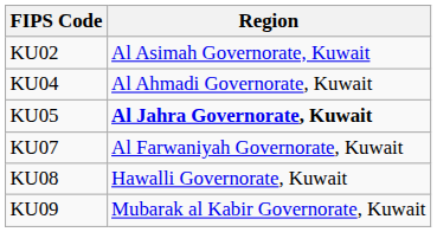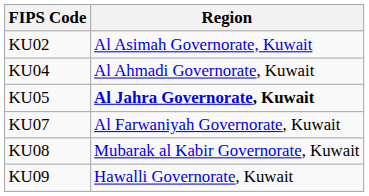KU08 | Region: Hawalli Governorate, Kuwait -> Mubarak al Kabir Governorate, Kuwait
KU09 | Region: Mubarak al Kabir Governorate, Kuwait -> Hawalli Governorate, Kuwait
